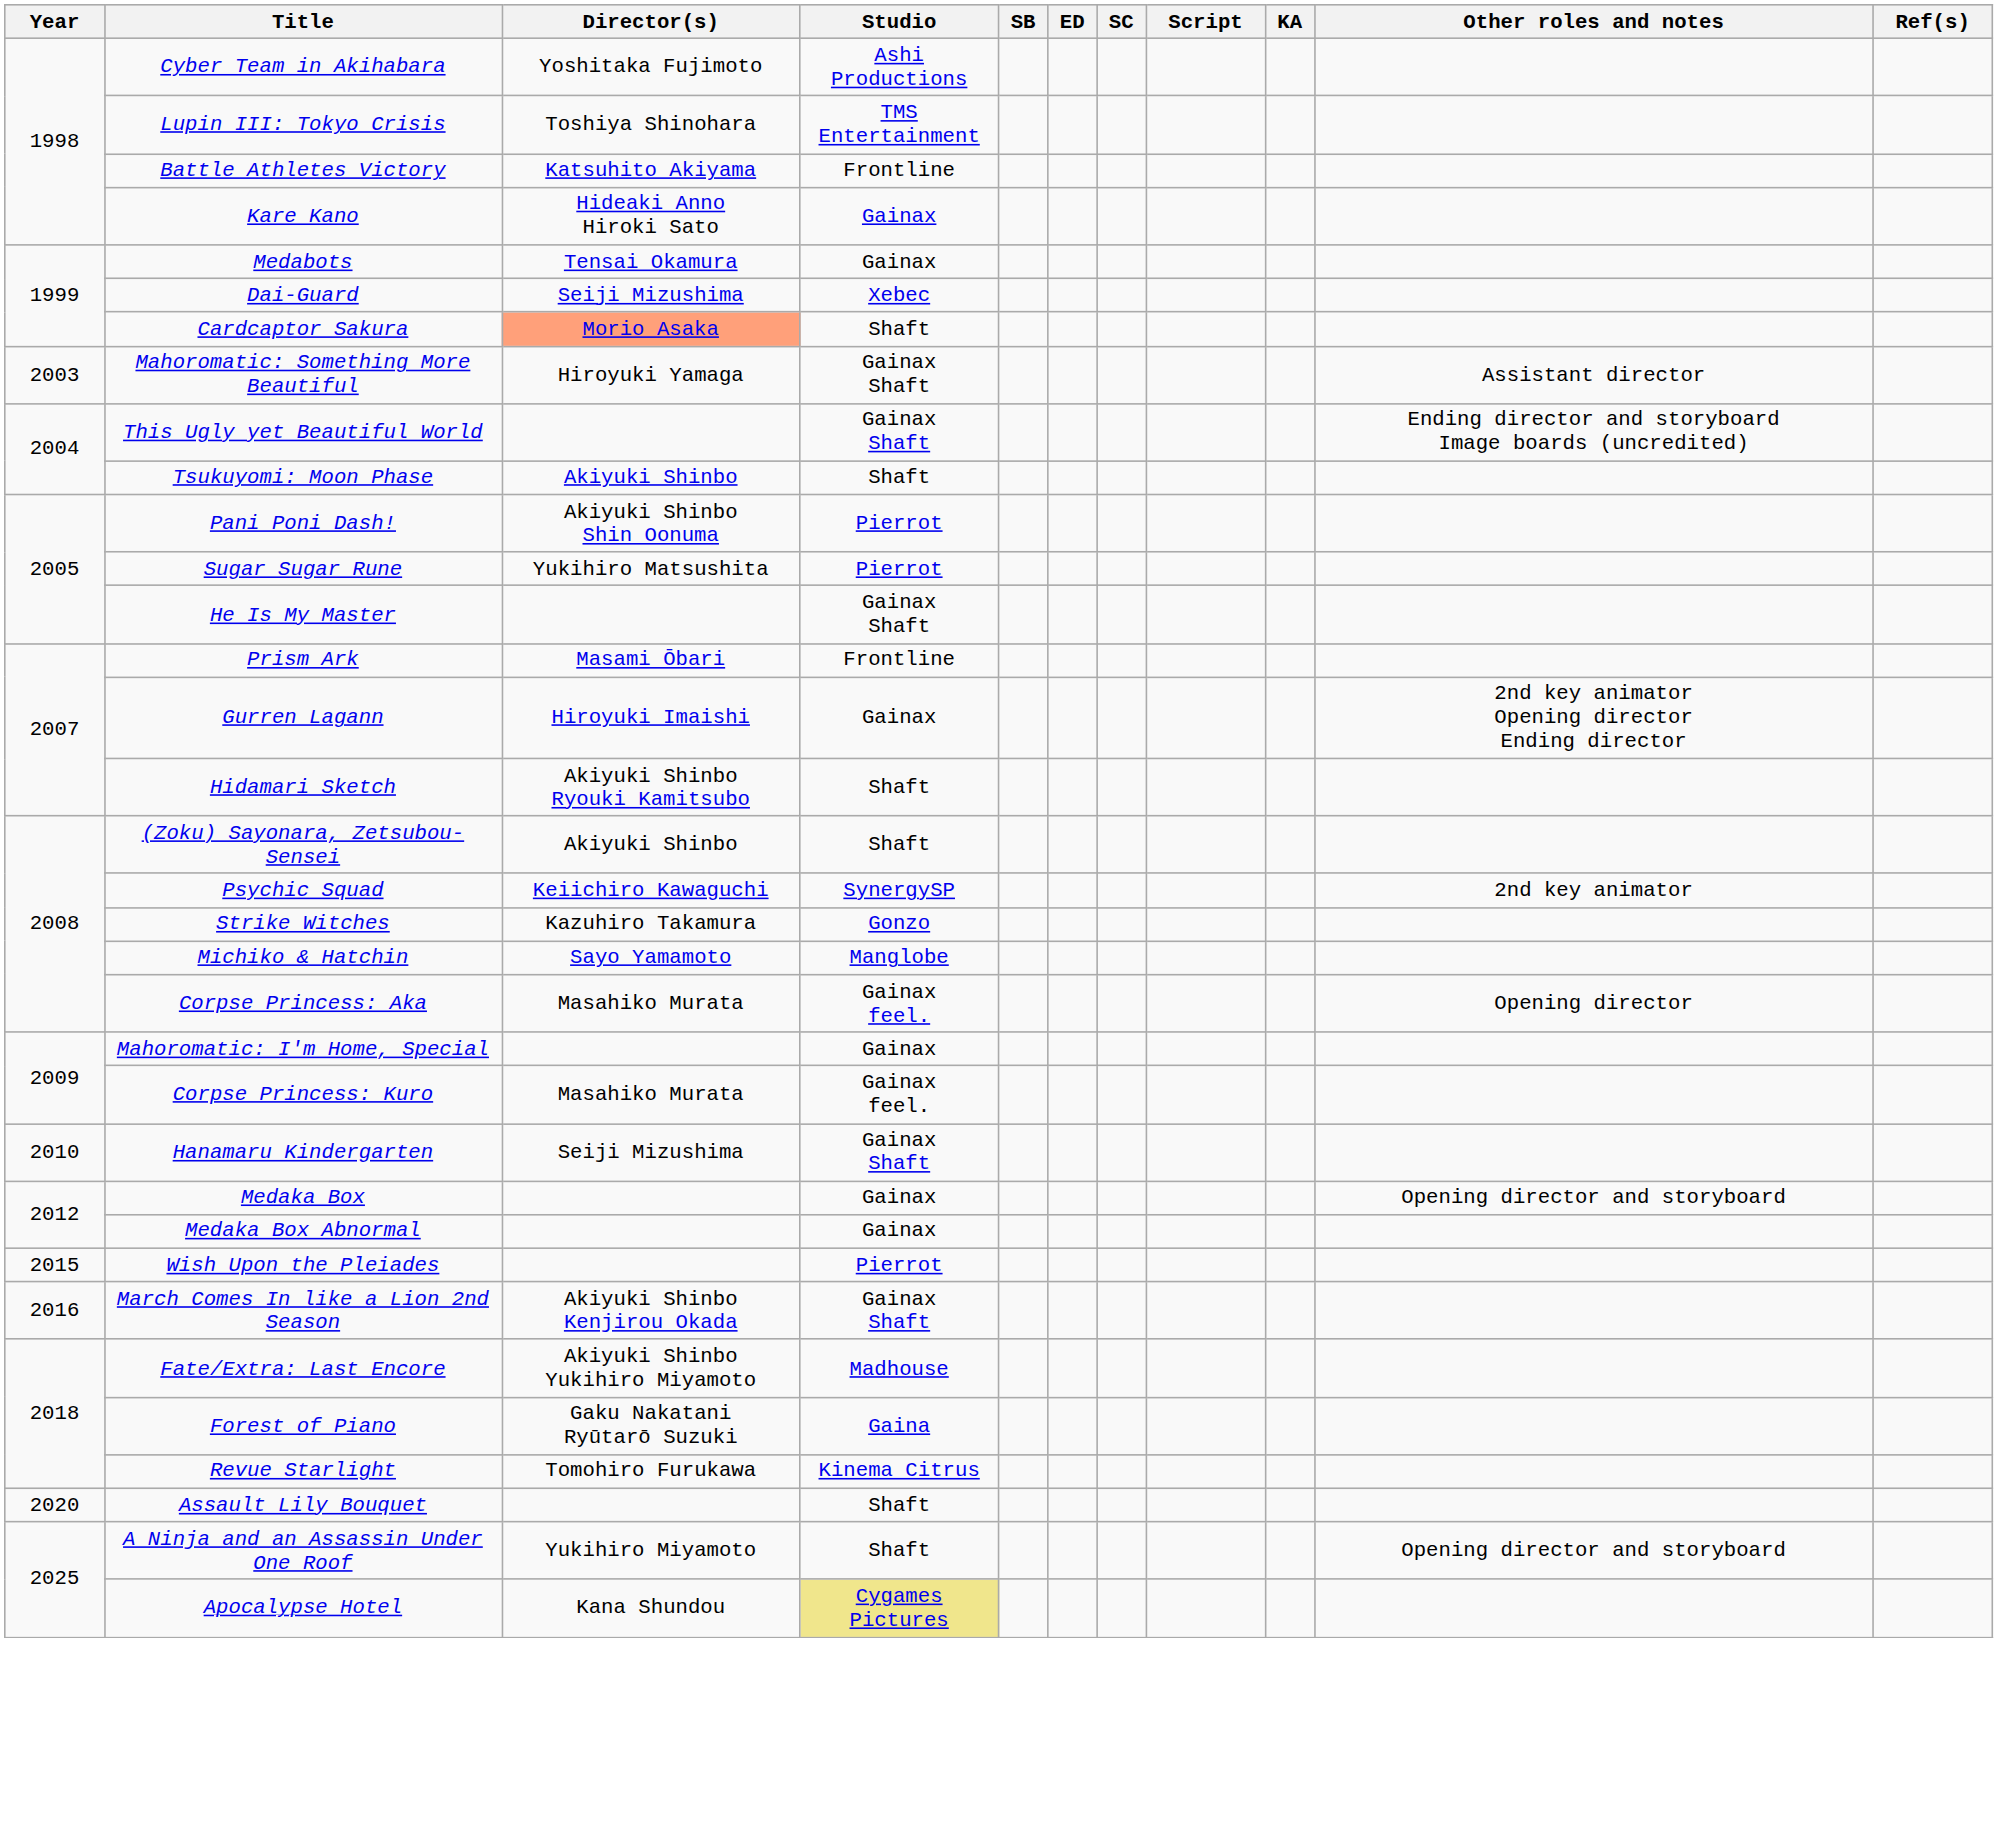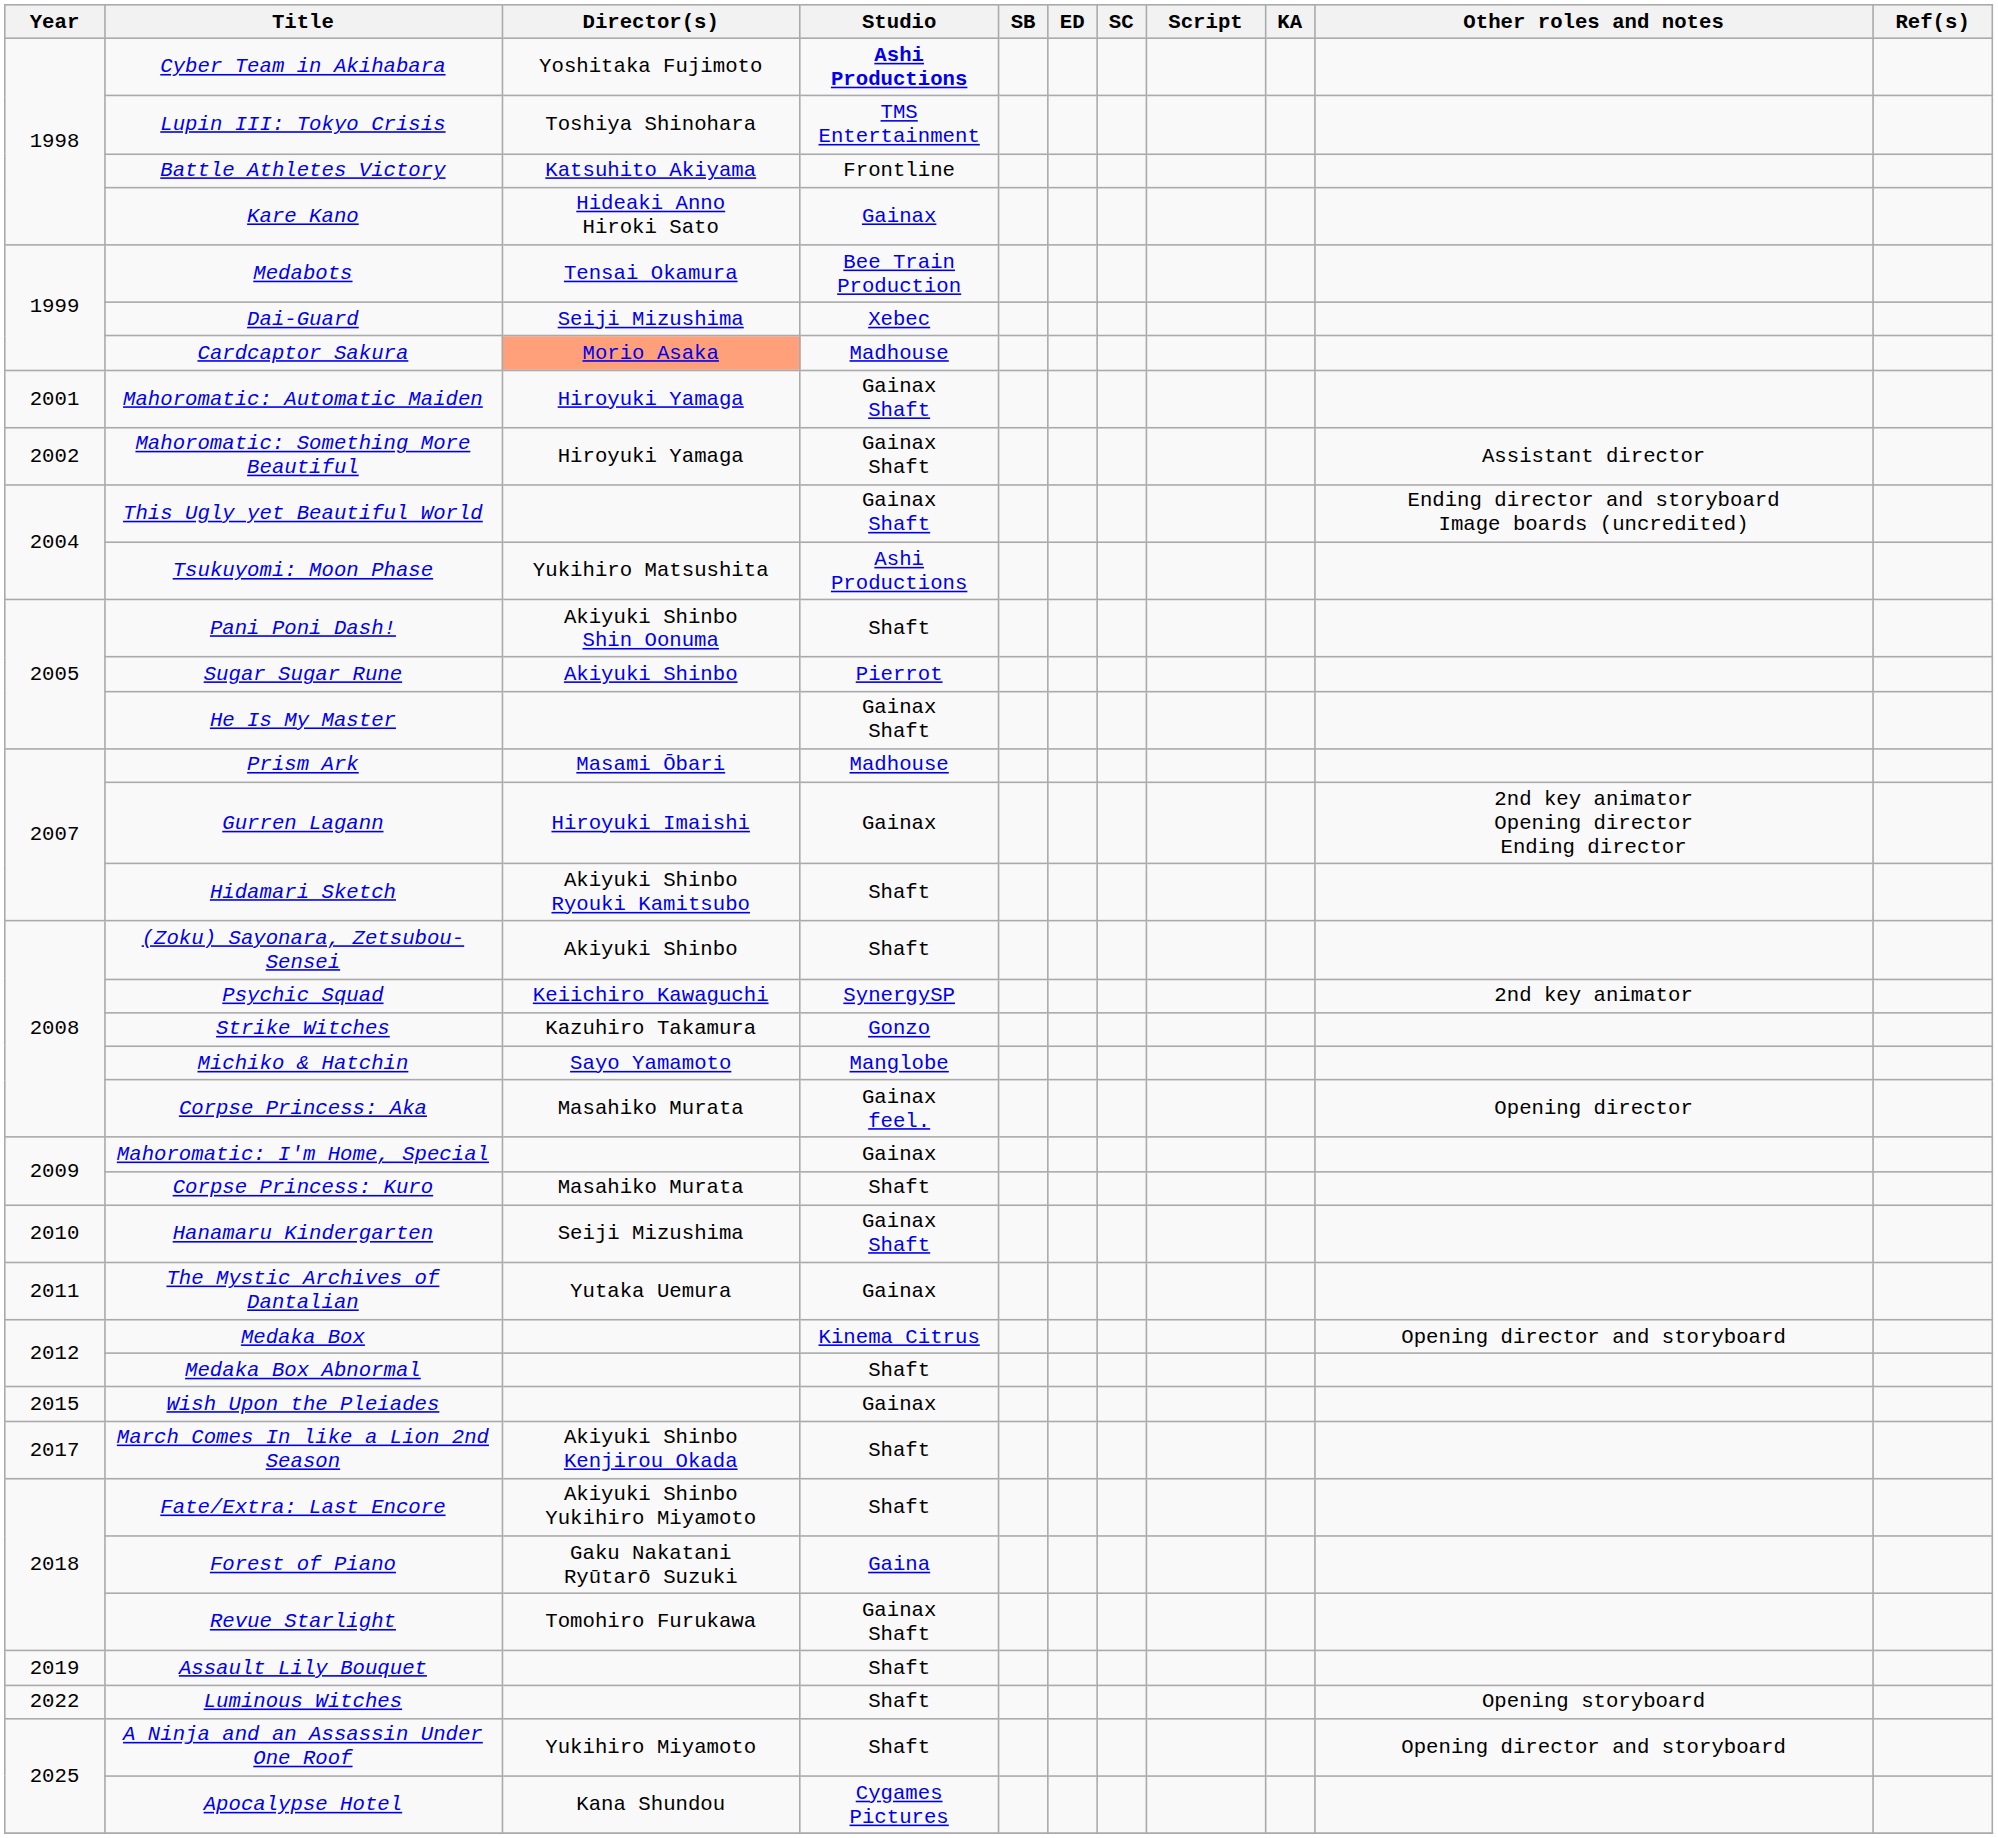Cyber Team in Akihabara | Studio: normal -> bold
Medabots | Studio: Gainax -> Bee Train Production
Cardcaptor Sakura | Studio: Shaft -> Madhouse
+ row: 2001 | Mahoromatic: Automatic Maiden | Hiroyuki Yamaga | Gainax Shaft
Mahoromatic: Something More Beautiful | Year: 2003 -> 2002
Tsukuyomi: Moon Phase | Director(s): Akiyuki Shinbo -> Yukihiro Matsushita
Tsukuyomi: Moon Phase | Studio: Shaft -> Ashi Productions
Pani Poni Dash! | Studio: Pierrot -> Shaft
Sugar Sugar Rune | Director(s): Yukihiro Matsushita -> Akiyuki Shinbo
Prism Ark | Studio: Frontline -> Madhouse
Corpse Princess: Kuro | Studio: Gainax feel. -> Shaft
+ row: 2011 | The Mystic Archives of Dantalian | Yutaka Uemura | Gainax
Medaka Box | Studio: Gainax -> Kinema Citrus
Medaka Box Abnormal | Studio: Gainax -> Shaft
Wish Upon the Pleiades | Studio: Pierrot -> Gainax
March Comes In like a Lion 2nd Season | Year: 2016 -> 2017
March Comes In like a Lion 2nd Season | Studio: Gainax Shaft -> Shaft
Fate/Extra: Last Encore | Studio: Madhouse -> Shaft
Revue Starlight | Studio: Kinema Citrus -> Gainax Shaft
Assault Lily Bouquet | Year: 2020 -> 2019
+ row: 2022 | Luminous Witches | Shaft | Opening storyboard
Apocalypse Hotel | Studio: khaki background -> no background
